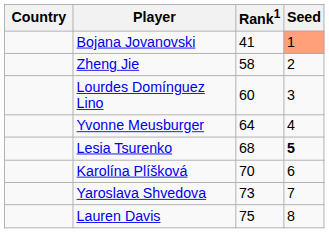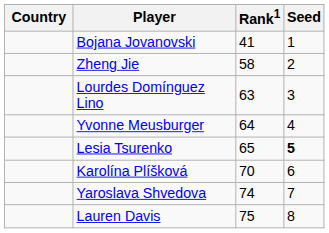Bojana Jovanovski | Seed: lightsalmon background -> no background
Lourdes Domínguez Lino | Rank1: 60 -> 63
Lesia Tsurenko | Rank1: 68 -> 65
Yaroslava Shvedova | Rank1: 73 -> 74
